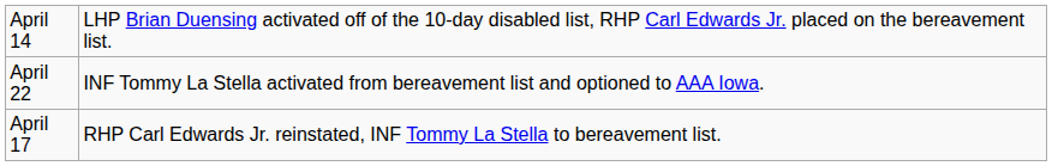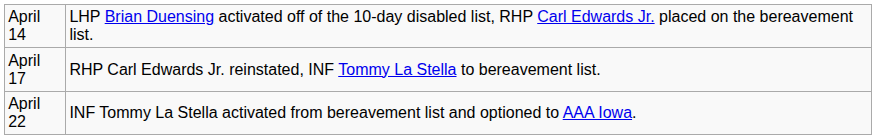rows swapped: April 17 <-> April 22
